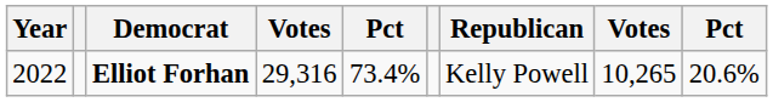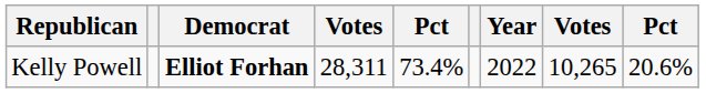columns swapped: Year <-> Republican
Elliot Forhan | column 4: 29,316 -> 28,311
